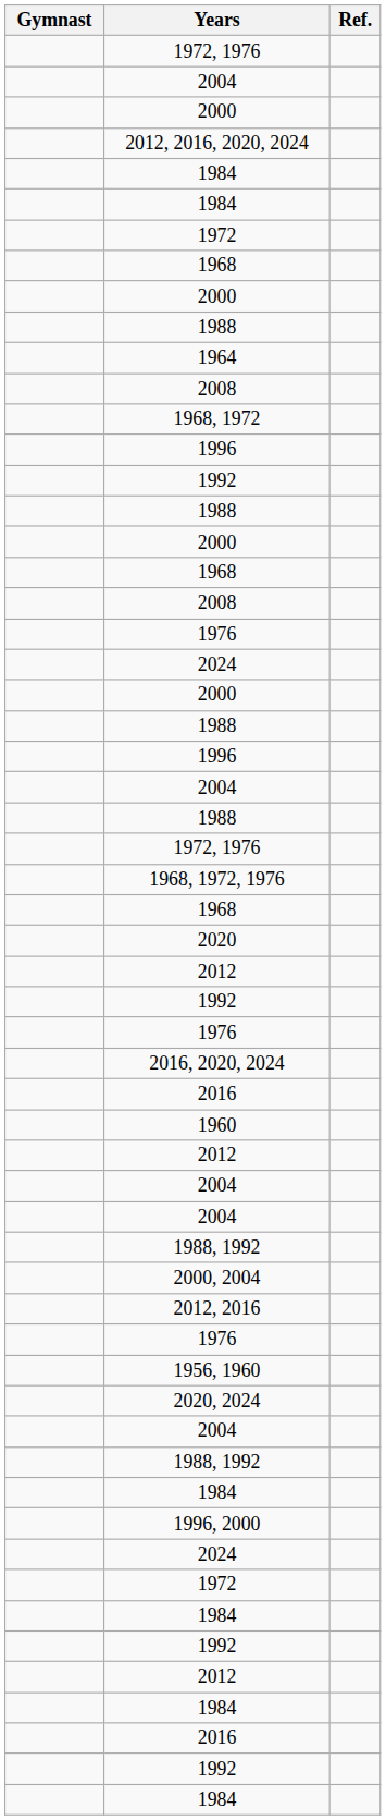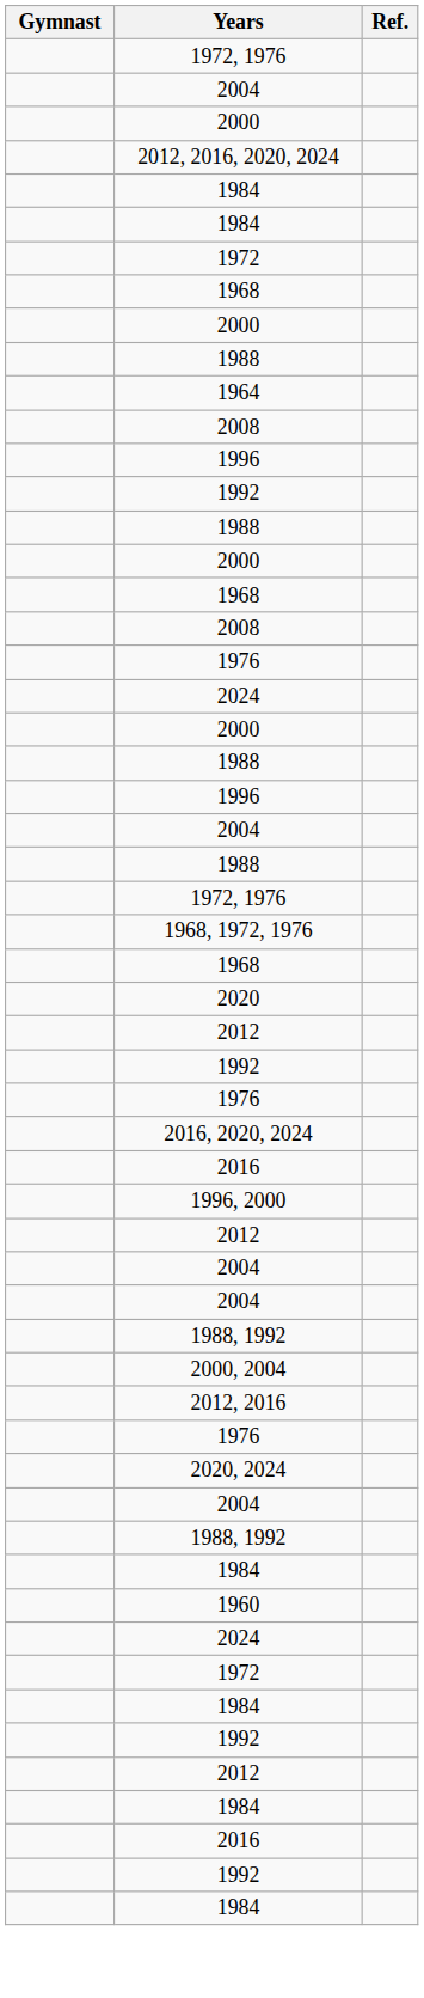- row: 1968, 1972
rows swapped: 1960 <-> 1996, 2000
- row: 1956, 1960
